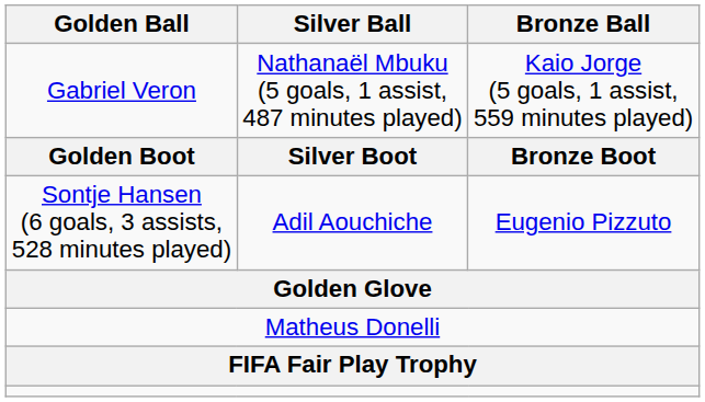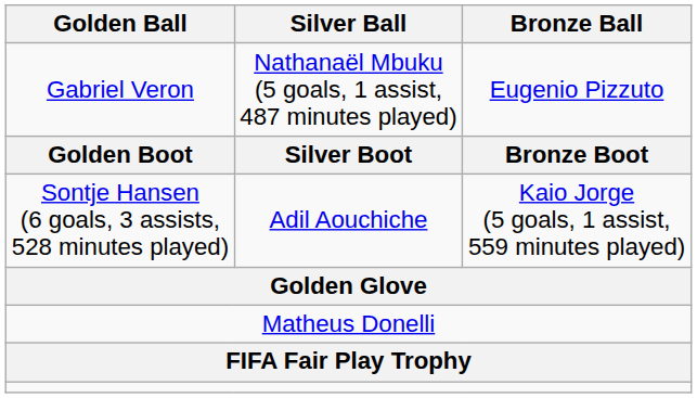Gabriel Veron | Bronze Ball: Kaio Jorge (5 goals, 1 assist, 559 minutes played) -> Eugenio Pizzuto
Sontje Hansen (6 goals, 3 assists, 528 minutes played) | Bronze Ball: Eugenio Pizzuto -> Kaio Jorge (5 goals, 1 assist, 559 minutes played)
